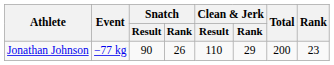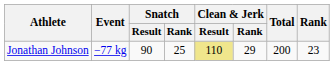Jonathan Johnson | Snatch / Rank: 26 -> 25
Jonathan Johnson | Clean & Jerk / Result: no background -> khaki background
